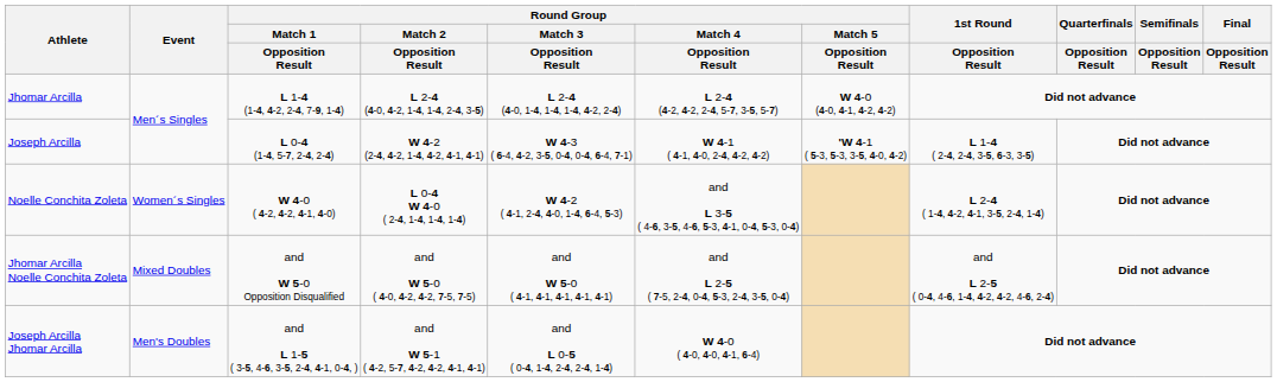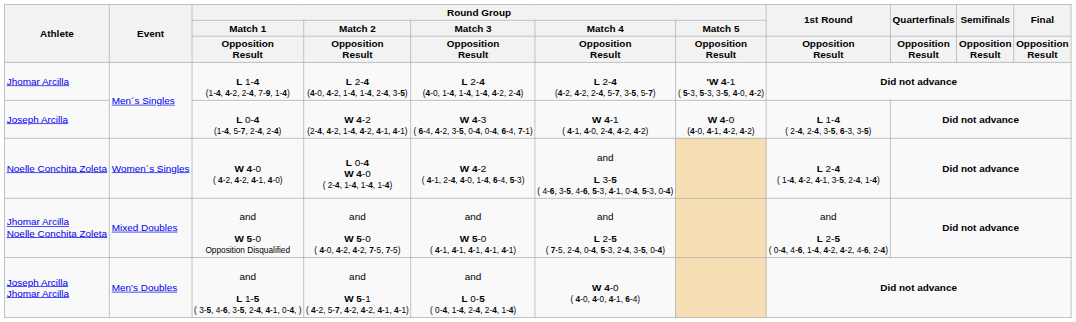Jhomar Arcilla | Round Group / Match 5 / Opposition Result: W 4-0 (4-0, 4-1, 4-2, 4-2) -> 'W 4-1 ( 5-3, 5-3, 3-5, 4-0, 4-2)
Joseph Arcilla | Round Group / Match 5 / Opposition Result: 'W 4-1 ( 5-3, 5-3, 3-5, 4-0, 4-2) -> W 4-0 (4-0, 4-1, 4-2, 4-2)
